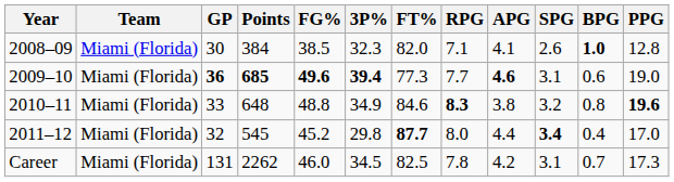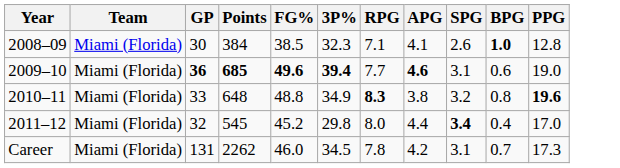- column: FT% | 82.0 | 77.3 | 84.6 | 87.7 | 82.5
